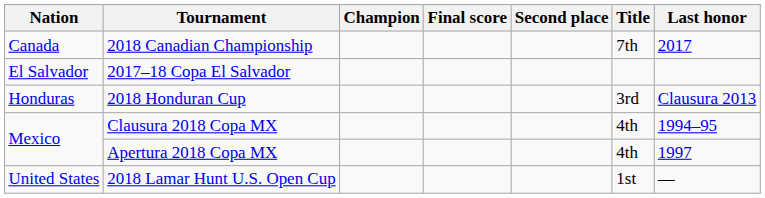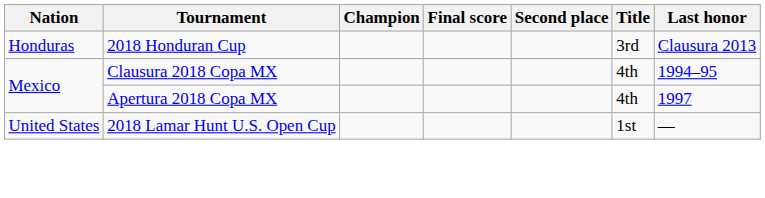- row: Canada | 2018 Canadian Championship | 7th | 2017
- row: El Salvador | 2017–18 Copa El Salvador
